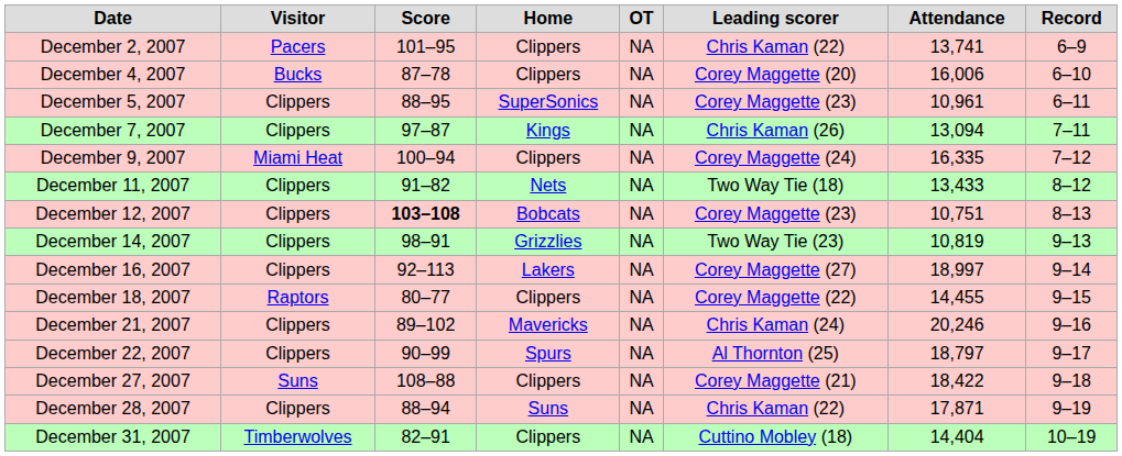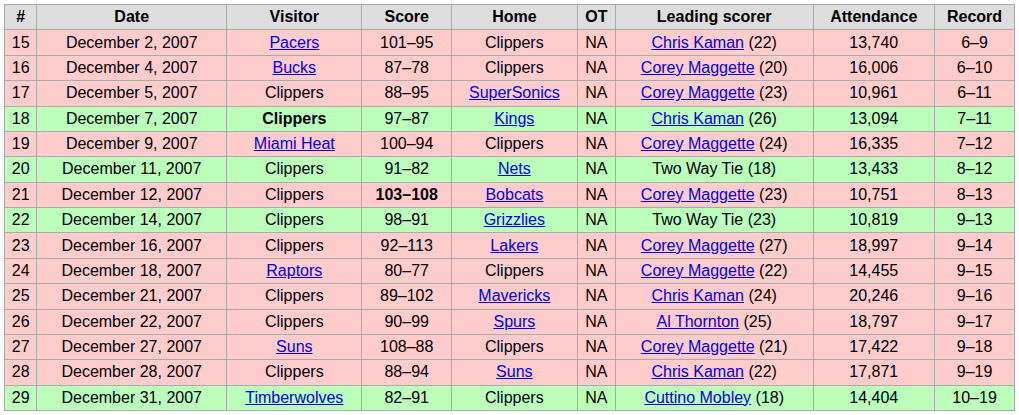+ column: # | 15 | 16 | 17 | 18 | 19 | 20 | 21 | 22 | 23 | 24 | 25 | 26 | 27 | 28 | 29
December 2, 2007 | Attendance: 13,741 -> 13,740
December 7, 2007 | Visitor: normal -> bold
December 27, 2007 | Attendance: 18,422 -> 17,422
